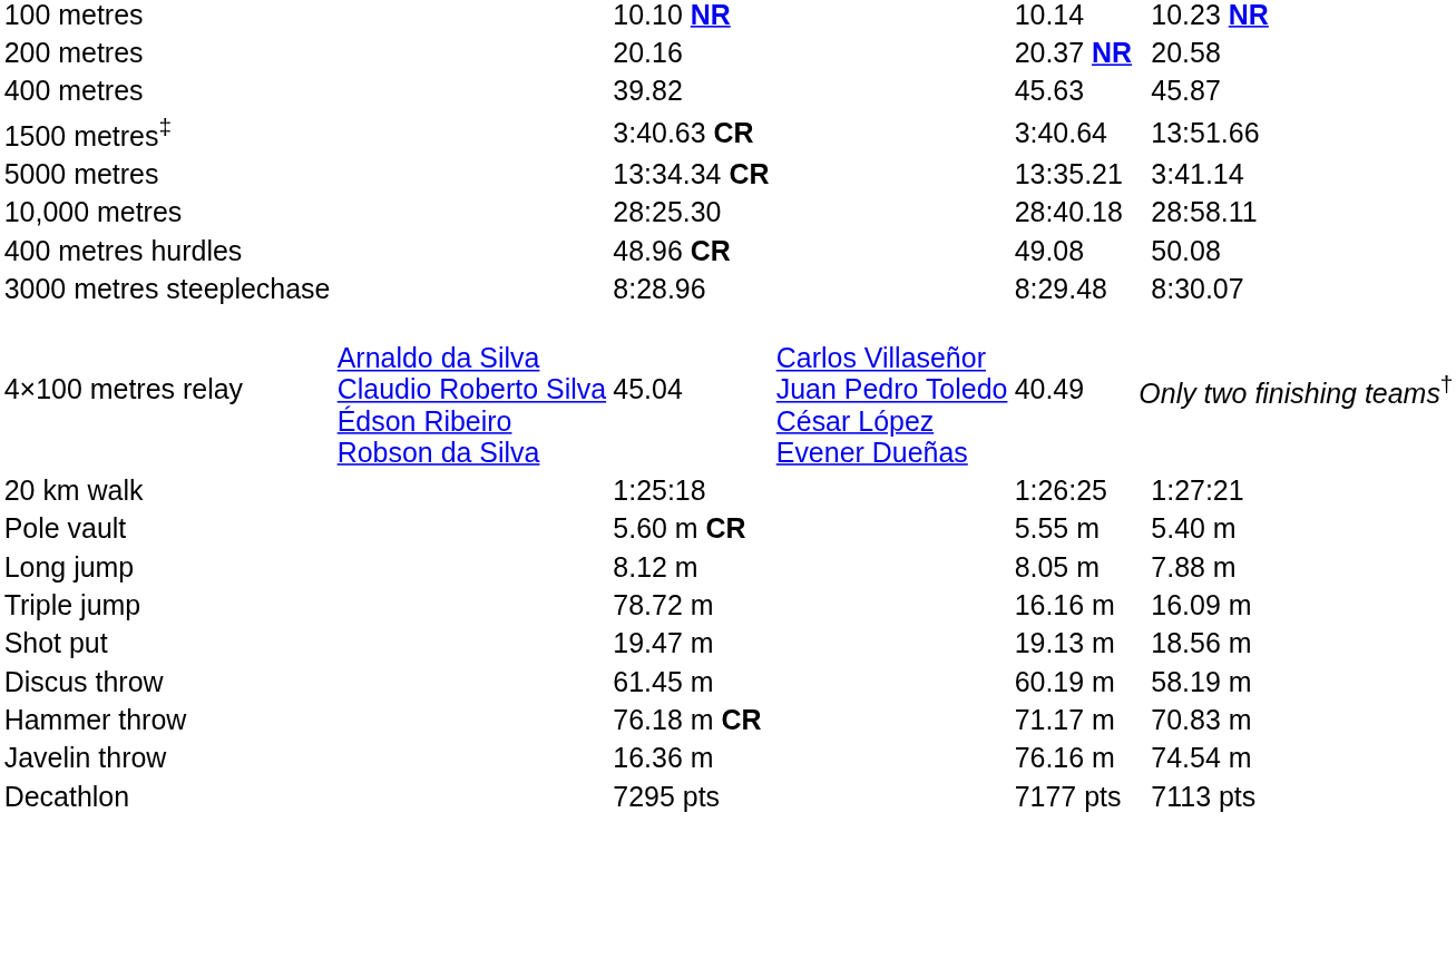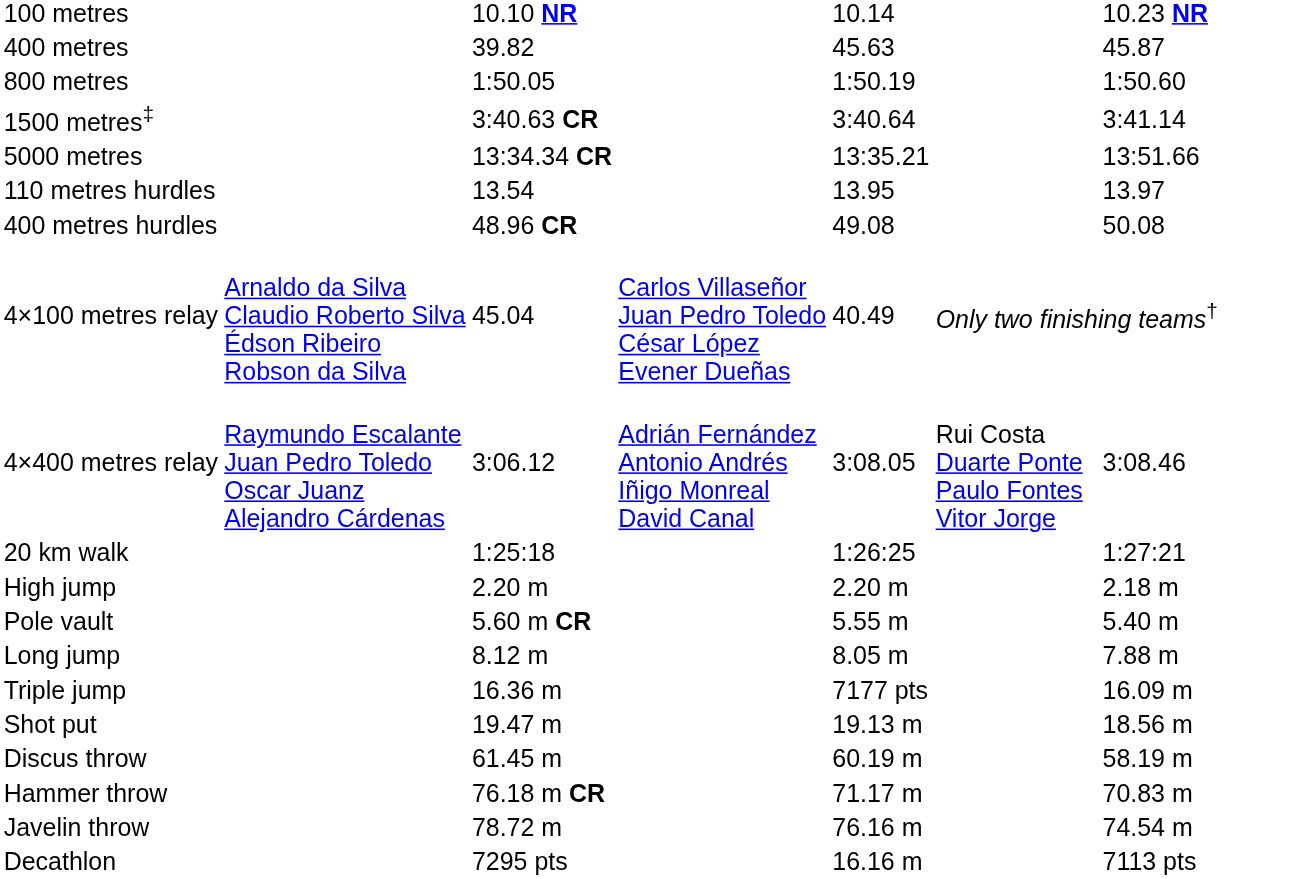- row: 200 metres | 20.16 | 20.37 NR | 20.58
+ row: 800 metres | 1:50.05 | 1:50.19 | 1:50.60
1500 metres‡ | column 7: 13:51.66 -> 3:41.14
5000 metres | column 7: 3:41.14 -> 13:51.66
- row: 10,000 metres | 28:25.30 | 28:40.18 | 28:58.11
+ row: 110 metres hurdles | 13.54 | 13.95 | 13.97
- row: 3000 metres steeplechase | 8:28.96 | 8:29.48 | 8:30.07
+ row: 4×400 metres relay | Raymundo Escalante Juan Pedro Toledo Oscar Juanz Alejandro Cárdenas | 3:06.12 | Adrián Fernández Antonio Andrés Iñigo Monreal David Canal | 3:08.05 | Rui Costa Duarte Ponte Paulo Fontes Vitor Jorge | 3:08.46
+ row: High jump | 2.20 m | 2.20 m | 2.18 m
Triple jump | column 3: 78.72 m -> 16.36 m
Triple jump | column 5: 16.16 m -> 7177 pts
Javelin throw | column 3: 16.36 m -> 78.72 m
Decathlon | column 5: 7177 pts -> 16.16 m
